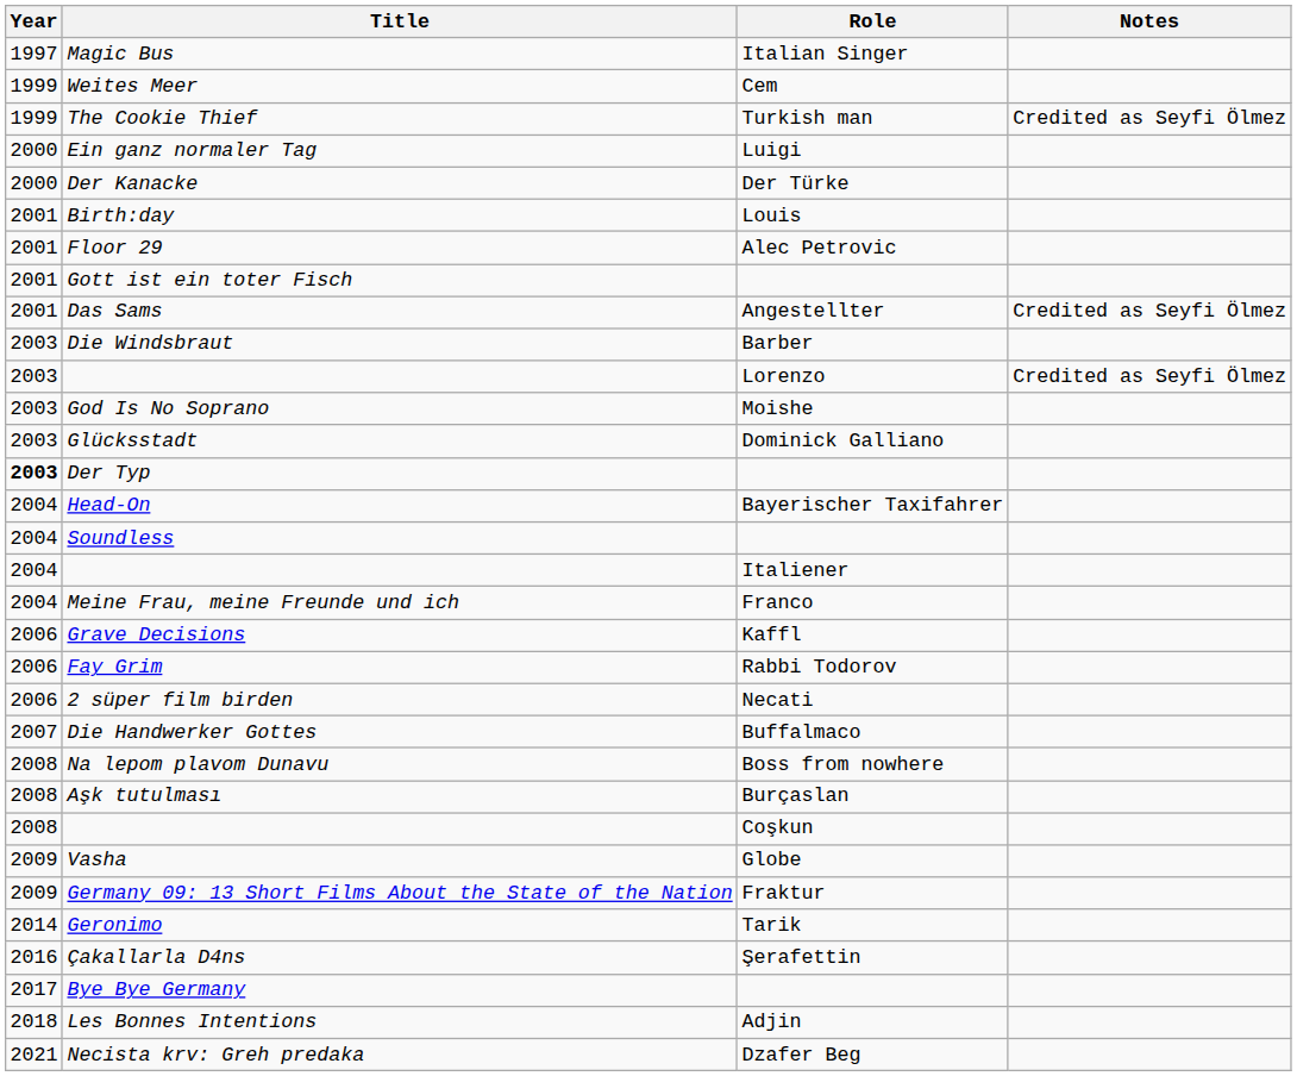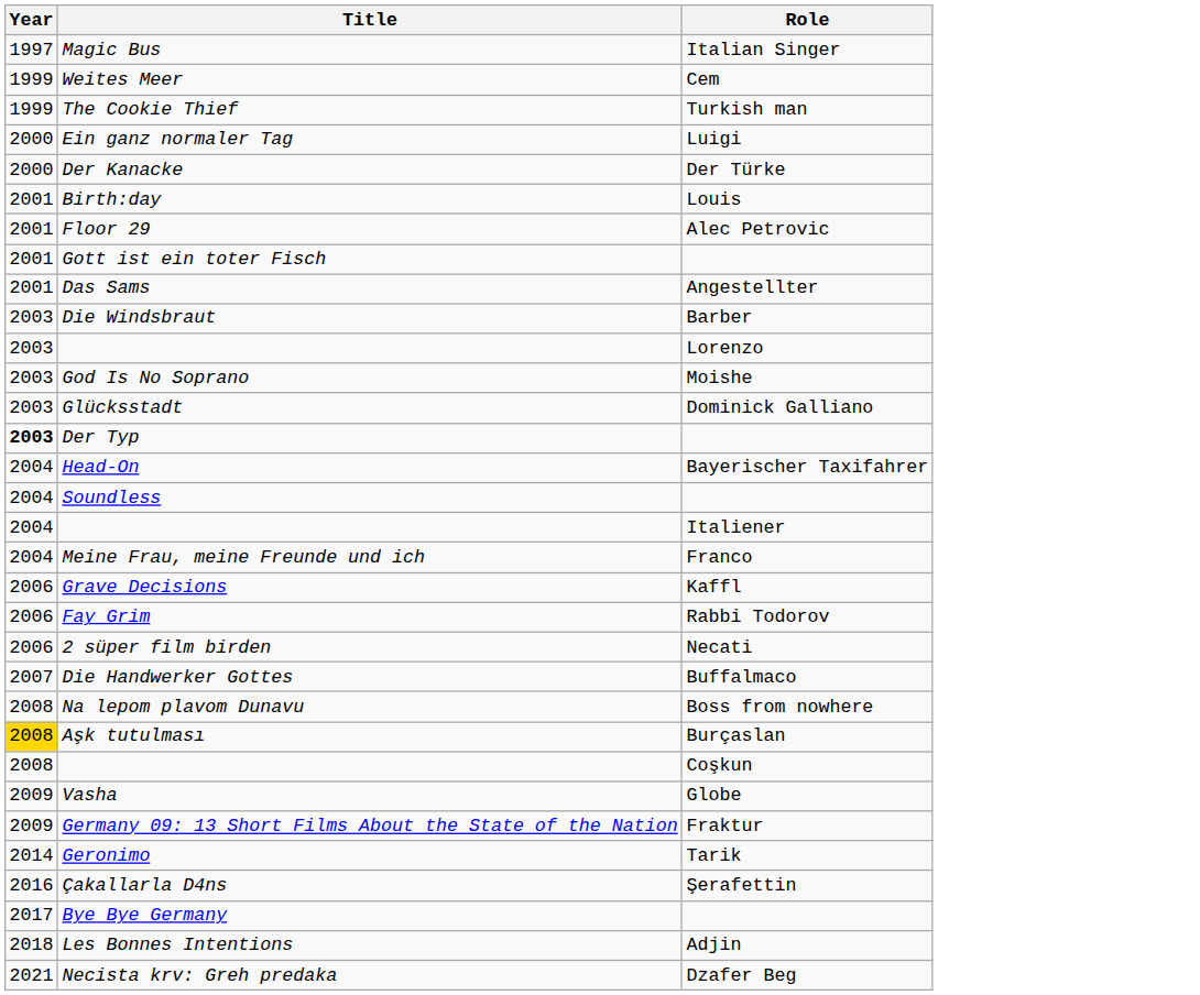- column: Notes | Credited as Seyfi Ölmez | Credited as Seyfi Ölmez | Credited as Seyfi Ölmez
Aşk tutulması | Year: no background -> gold background
